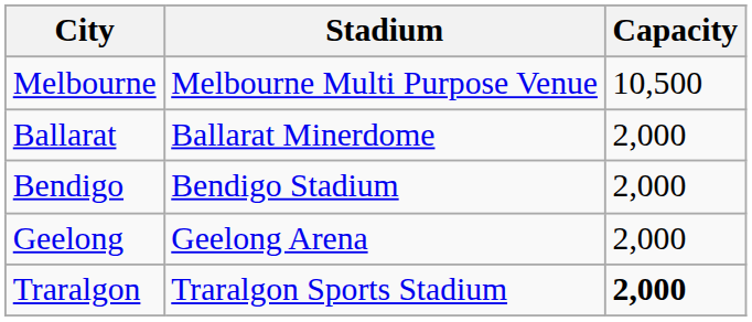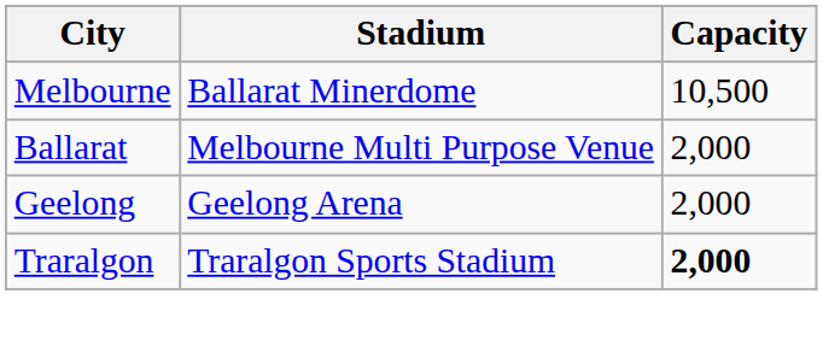Melbourne | Stadium: Melbourne Multi Purpose Venue -> Ballarat Minerdome
Ballarat | Stadium: Ballarat Minerdome -> Melbourne Multi Purpose Venue
- row: Bendigo | Bendigo Stadium | 2,000
